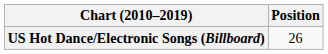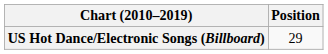US Hot Dance/Electronic Songs (Billboard) | Position: 26 -> 29
